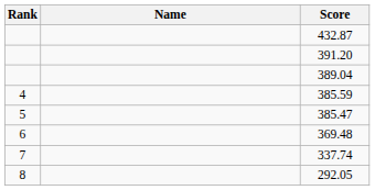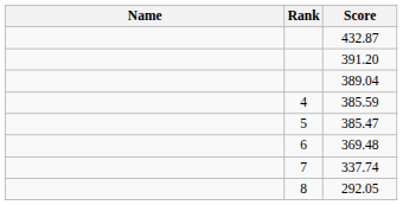columns swapped: Rank <-> Name
